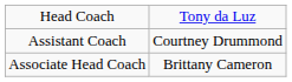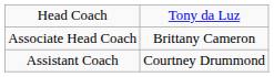rows swapped: Associate Head Coach <-> Assistant Coach
